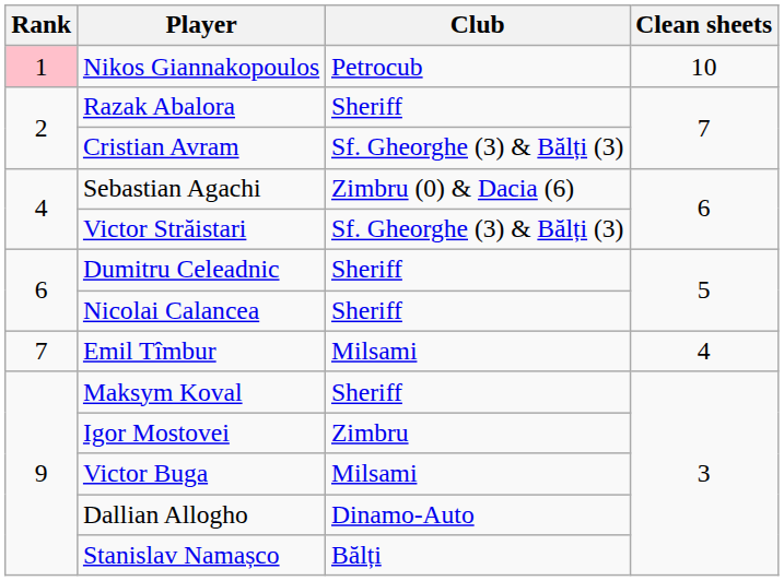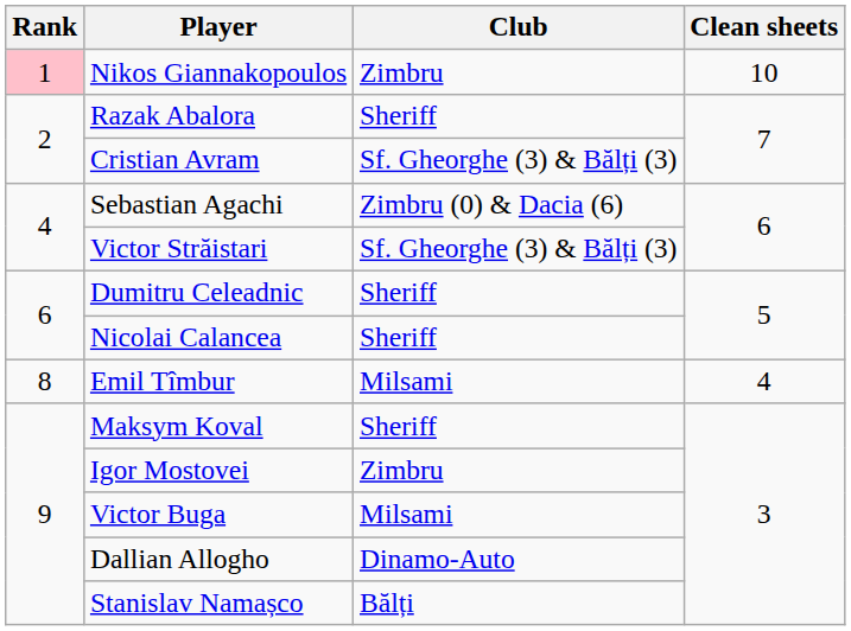Nikos Giannakopoulos | Club: Petrocub -> Zimbru
Emil Tîmbur | Rank: 7 -> 8
